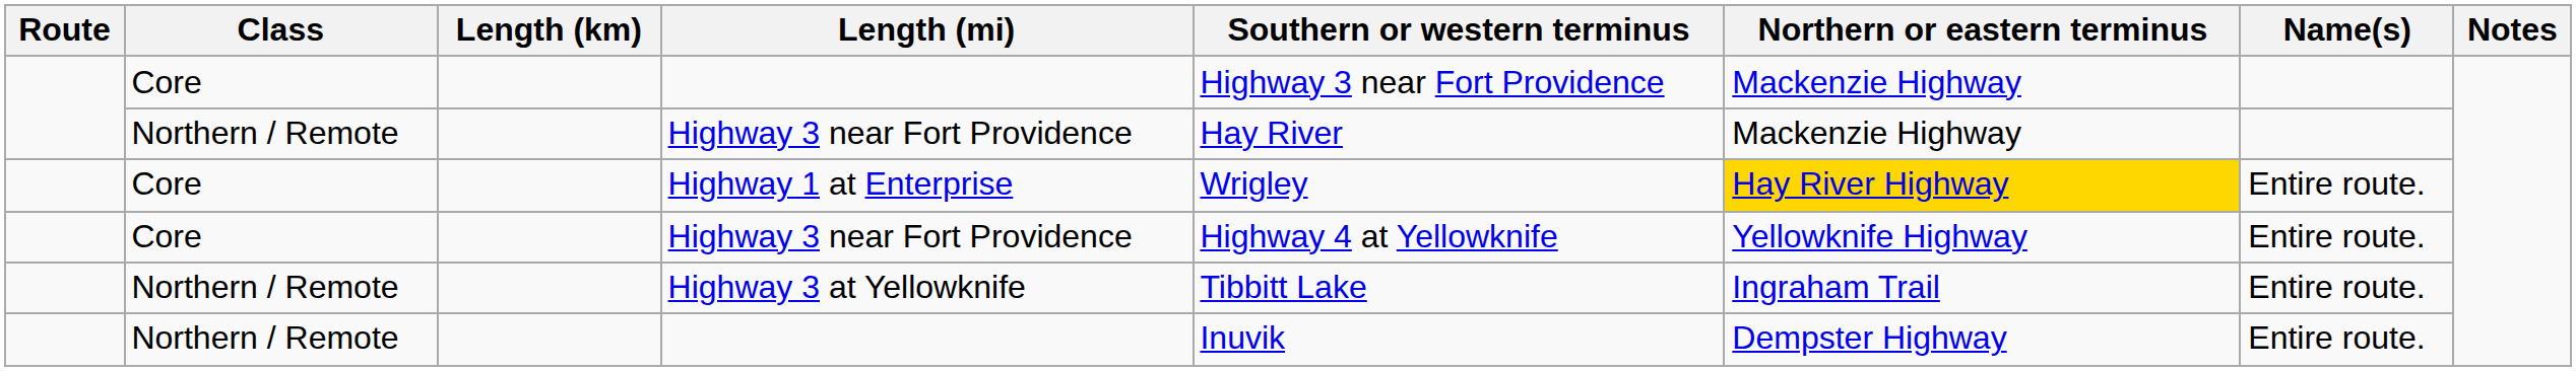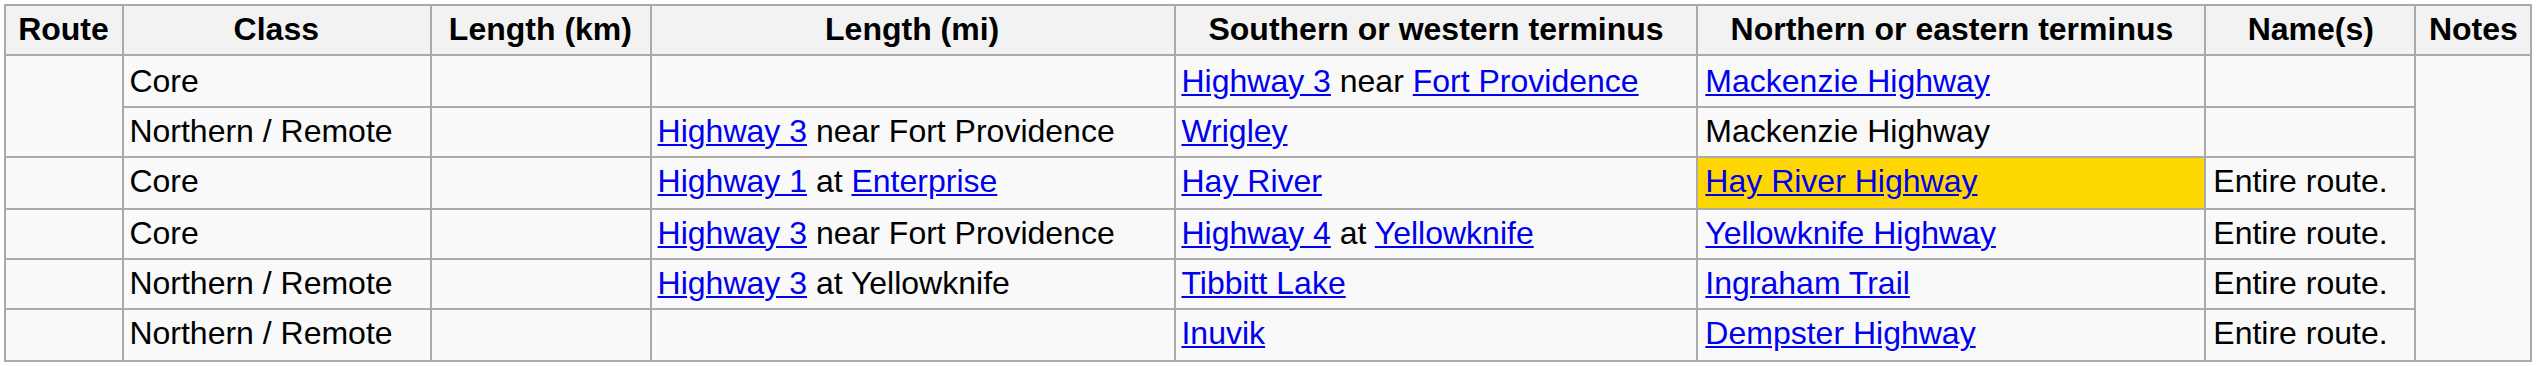Northern / Remote / Highway 3 near Fort Providence | Southern or western terminus: Hay River -> Wrigley
Highway 1 at Enterprise | Southern or western terminus: Wrigley -> Hay River
